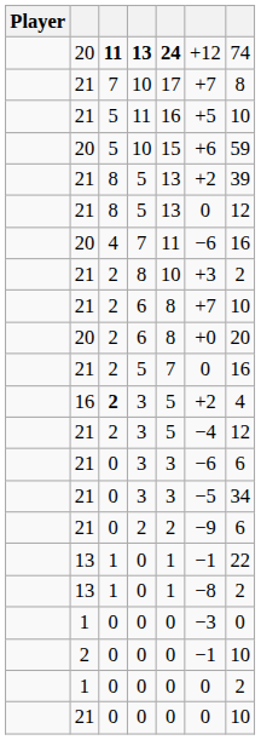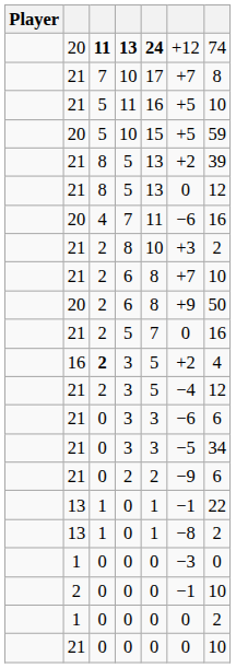20 / 10 | column 6: +6 -> +5
20 / 6 | column 6: +0 -> +9
20 / 6 | column 7: 20 -> 50
